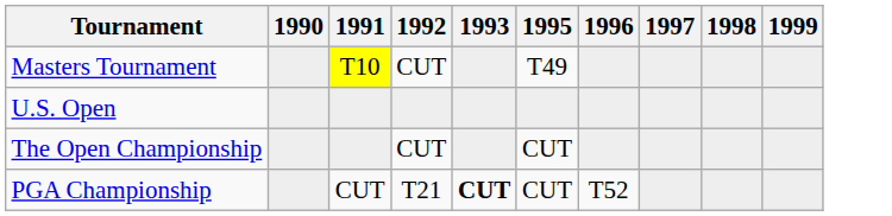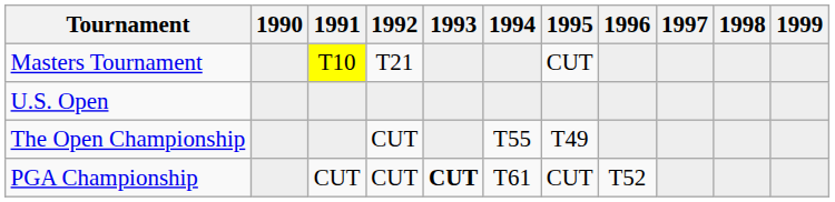+ column: 1994 | T55 | T61
Masters Tournament | 1992: CUT -> T21
Masters Tournament | 1995: T49 -> CUT
The Open Championship | 1995: CUT -> T49
PGA Championship | 1992: T21 -> CUT
